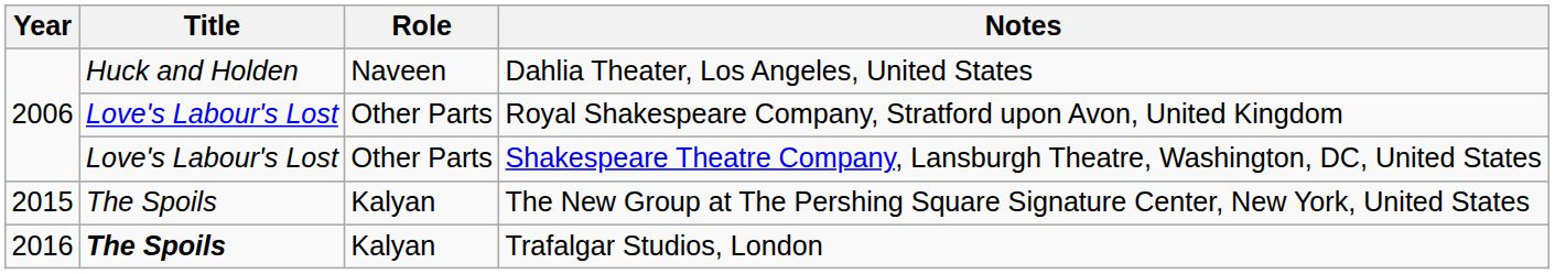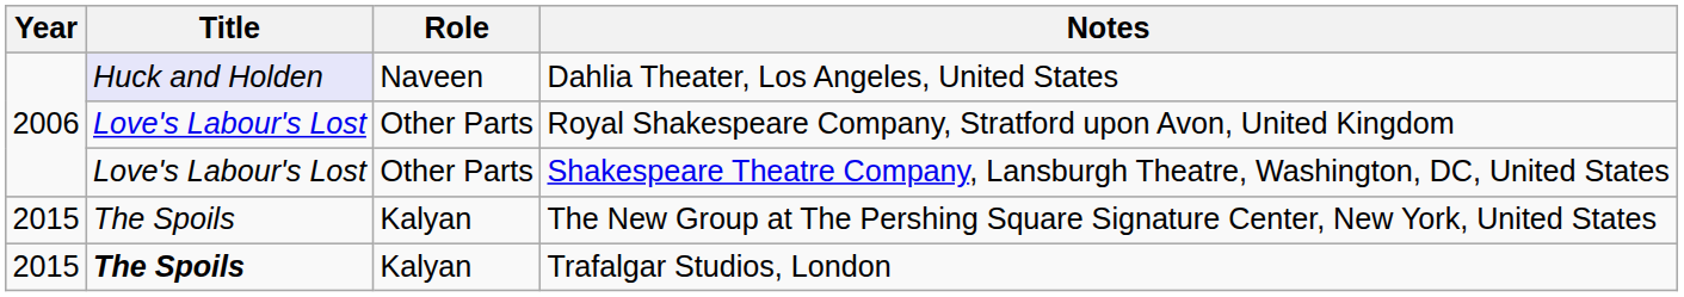Dahlia Theater, Los Angeles, United States | Title: no background -> lavender background
Trafalgar Studios, London | Year: 2016 -> 2015
